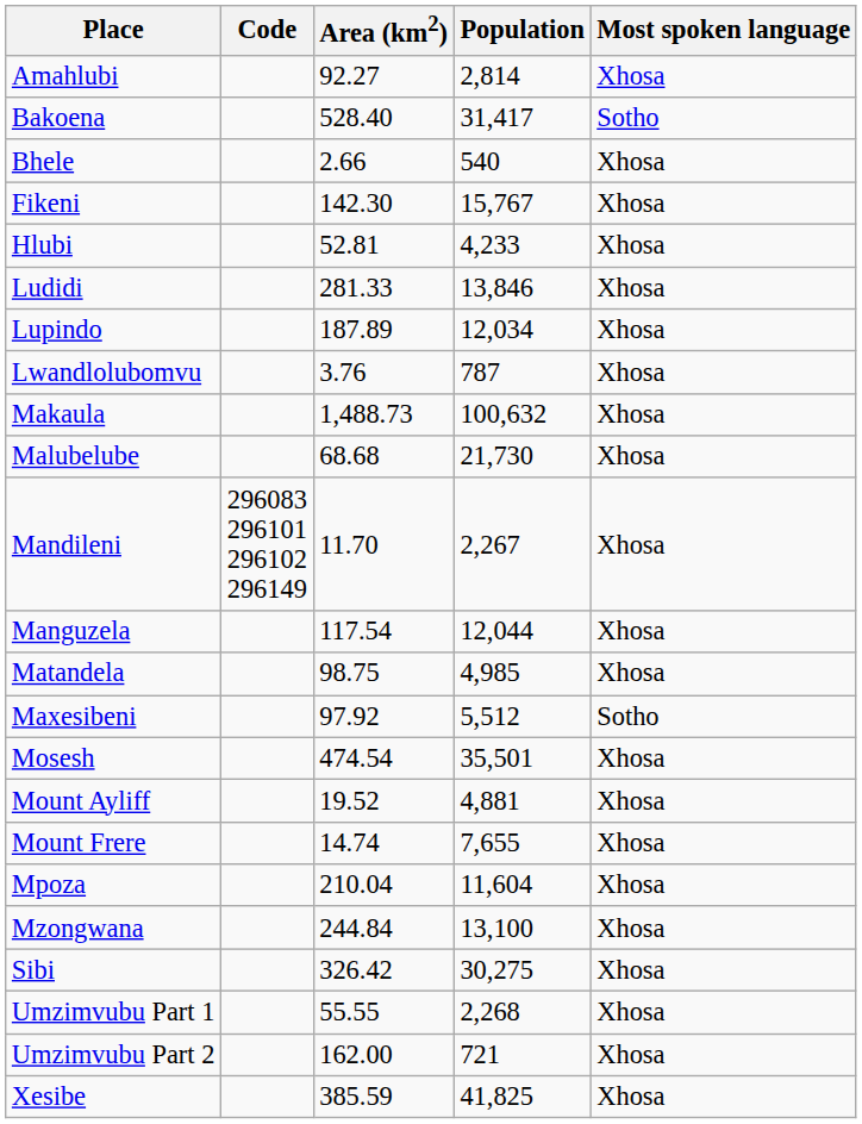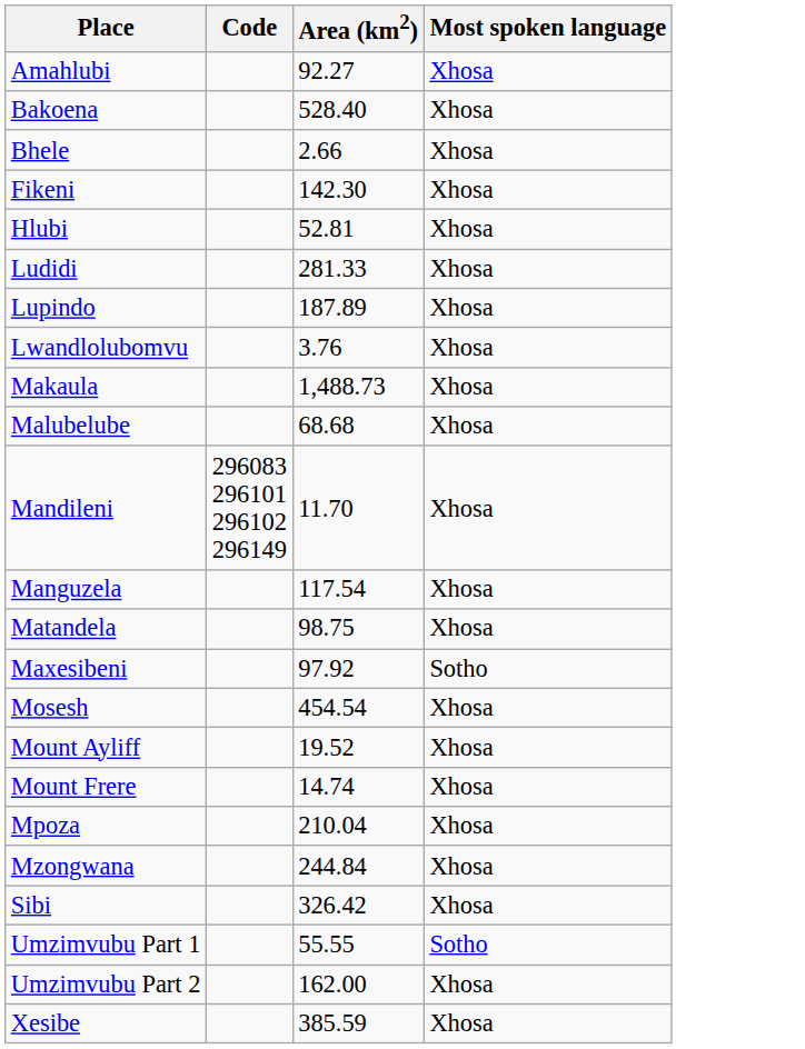- column: Population | 2,814 | 31,417 | 540 | 15,767 | 4,233 | 13,846 | 12,034 | 787 | 100,632 | 21,730 | 2,267 | 12,044 | 4,985 | 5,512 | 35,501 | 4,881 | 7,655 | 11,604 | 13,100 | 30,275 | 2,268 | 721 | 41,825
Bakoena | Most spoken language: Sotho -> Xhosa
Mosesh | Area (km2): 474.54 -> 454.54
Umzimvubu Part 1 | Most spoken language: Xhosa -> Sotho
